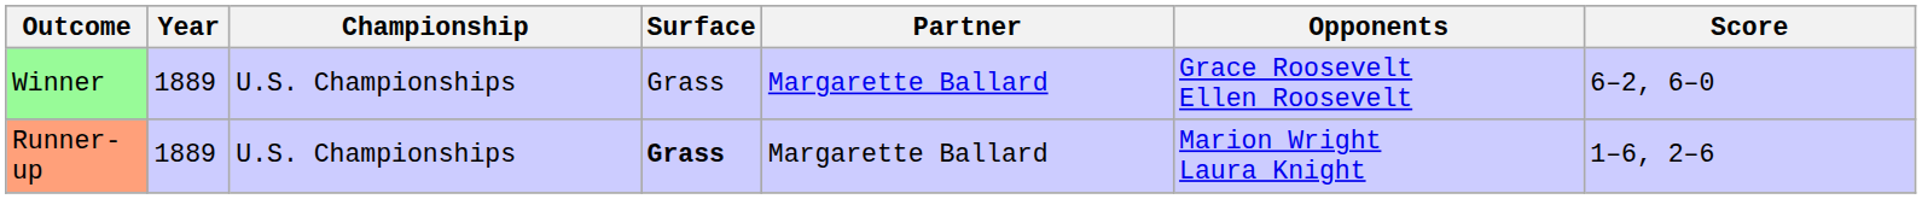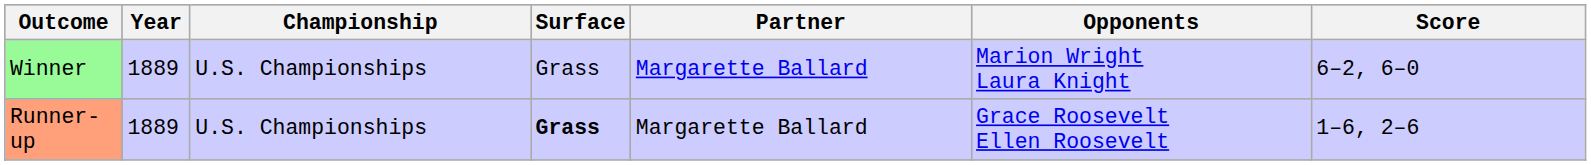Winner | Opponents: Grace Roosevelt Ellen Roosevelt -> Marion Wright Laura Knight
Runner-up | Opponents: Marion Wright Laura Knight -> Grace Roosevelt Ellen Roosevelt
